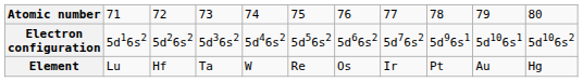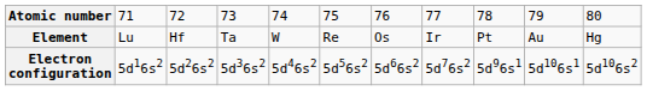rows swapped: Element <-> Electron configuration
